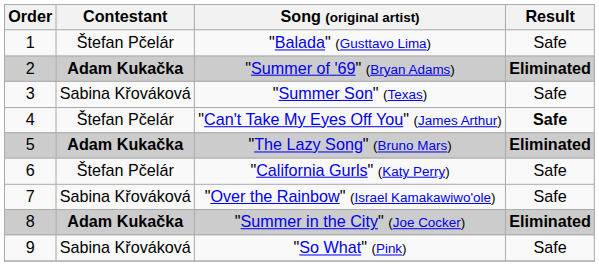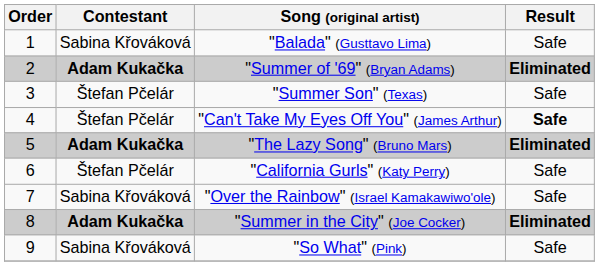"Balada" (Gusttavo Lima) | Contestant: Štefan Pčelár -> Sabina Křováková
"Summer Son" (Texas) | Contestant: Sabina Křováková -> Štefan Pčelár
